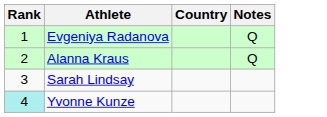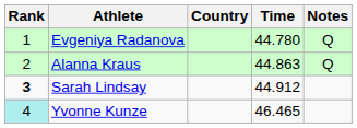+ column: Time | 44.780 | 44.863 | 44.912 | 46.465
Sarah Lindsay | Rank: normal -> bold
